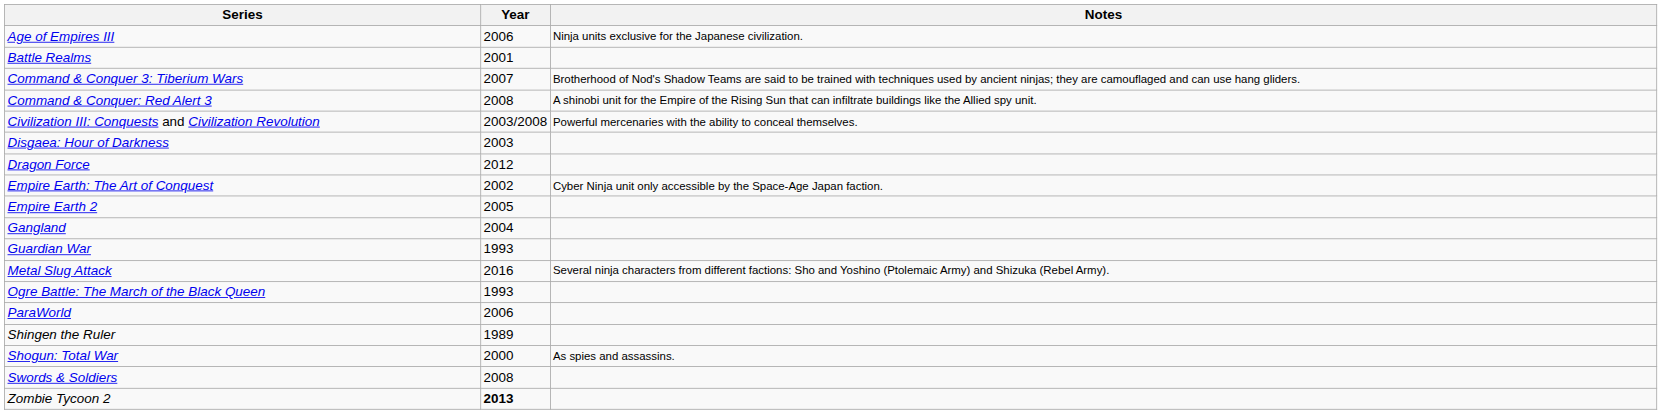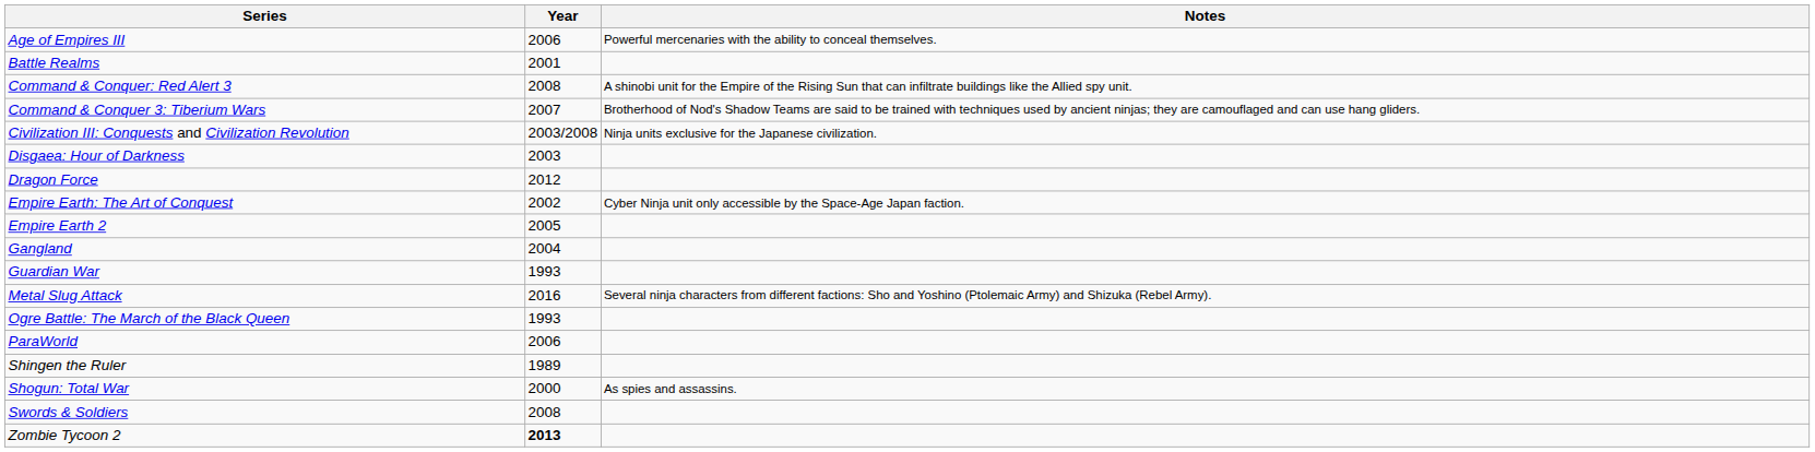Age of Empires III | Notes: Ninja units exclusive for the Japanese civilization. -> Powerful mercenaries with the ability to conceal themselves.
rows swapped: Command & Conquer: Red Alert 3 <-> Command & Conquer 3: Tiberium Wars
Civilization III: Conquests and Civilization Revolution | Notes: Powerful mercenaries with the ability to conceal themselves. -> Ninja units exclusive for the Japanese civilization.
